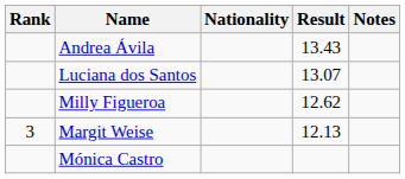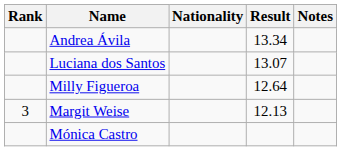Andrea Ávila | Result: 13.43 -> 13.34
Milly Figueroa | Result: 12.62 -> 12.64
